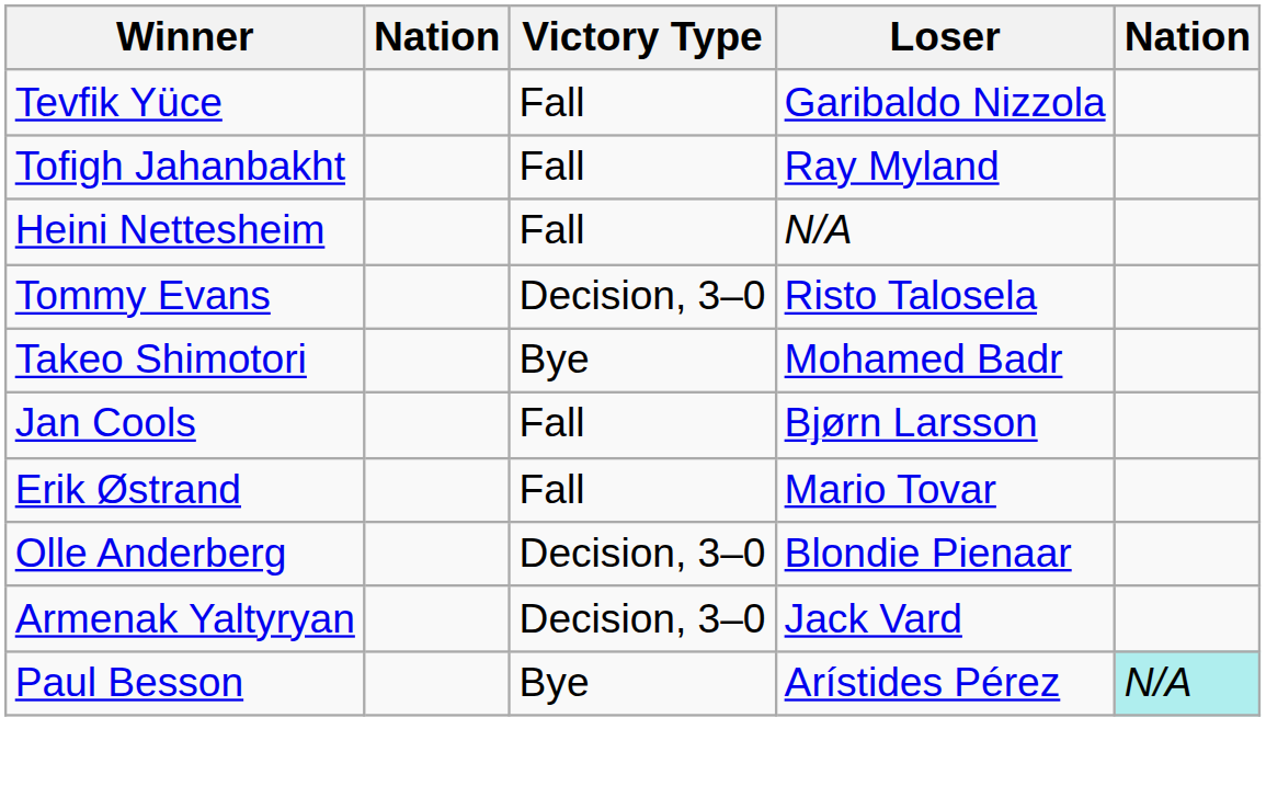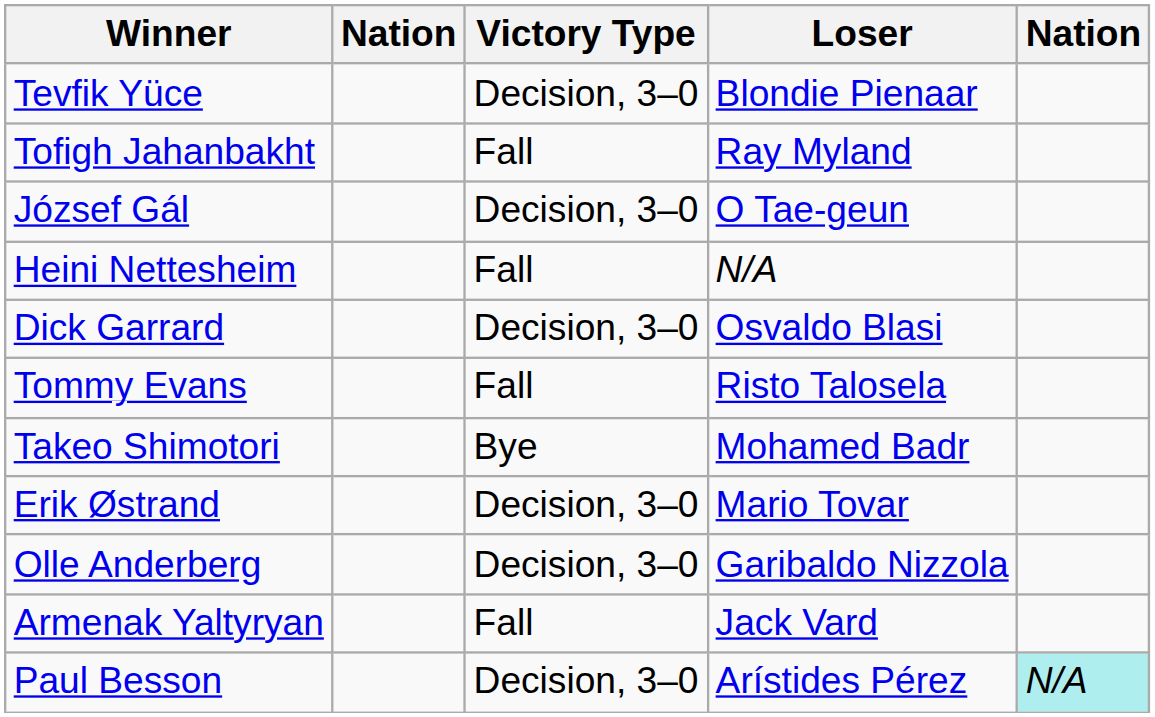Tevfik Yüce | Victory Type: Fall -> Decision, 3–0
Tevfik Yüce | Loser: Garibaldo Nizzola -> Blondie Pienaar
+ row: József Gál | Decision, 3–0 | O Tae-geun
+ row: Dick Garrard | Decision, 3–0 | Osvaldo Blasi
Tommy Evans | Victory Type: Decision, 3–0 -> Fall
- row: Jan Cools | Fall | Bjørn Larsson
Erik Østrand | Victory Type: Fall -> Decision, 3–0
Olle Anderberg | Loser: Blondie Pienaar -> Garibaldo Nizzola
Armenak Yaltyryan | Victory Type: Decision, 3–0 -> Fall
Paul Besson | Victory Type: Bye -> Decision, 3–0
